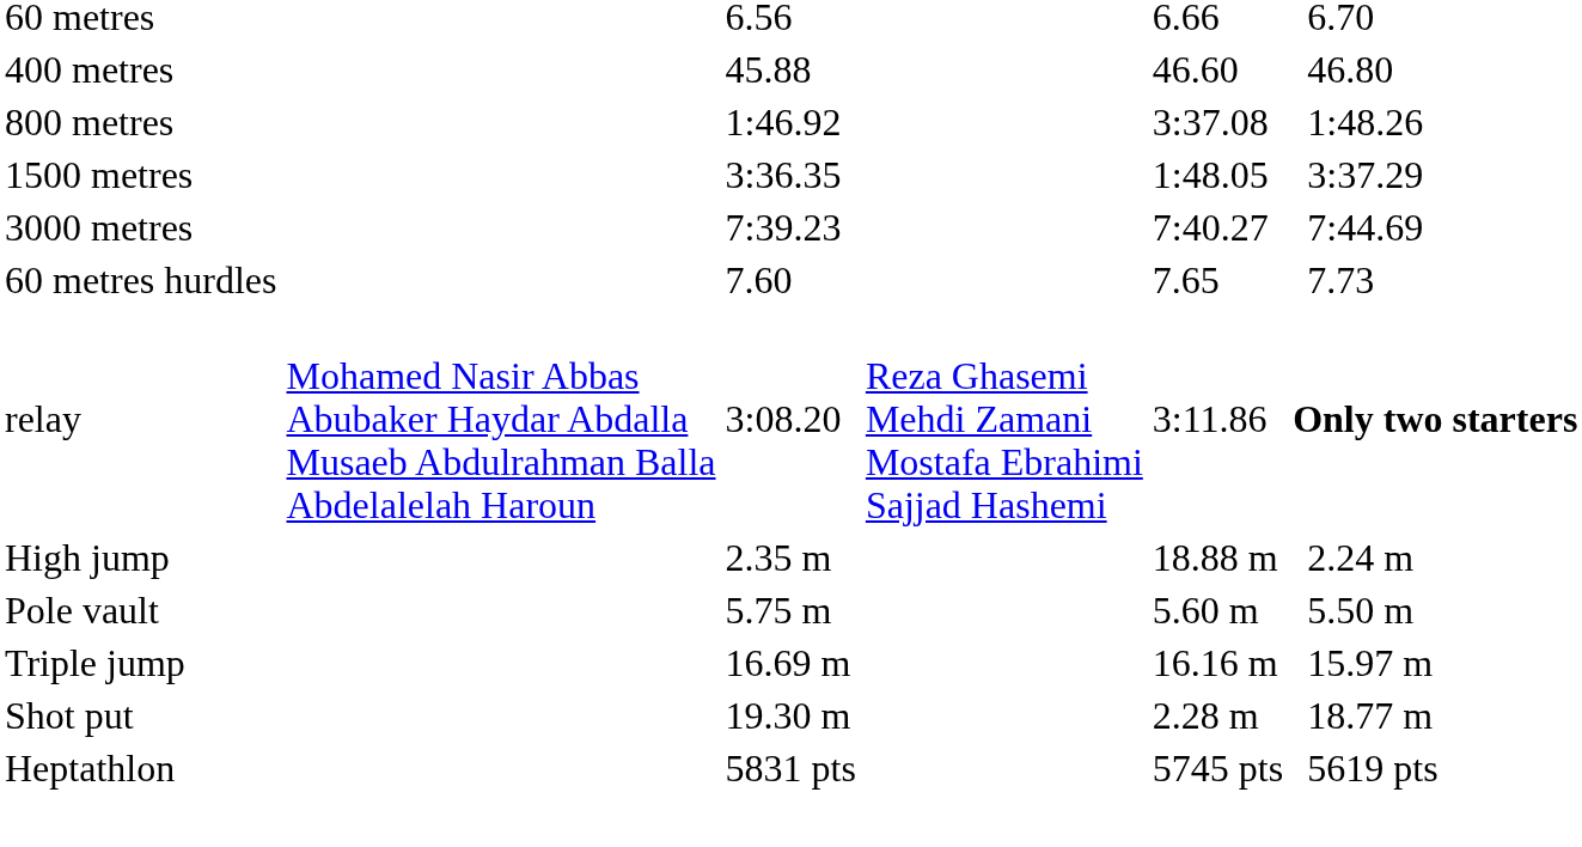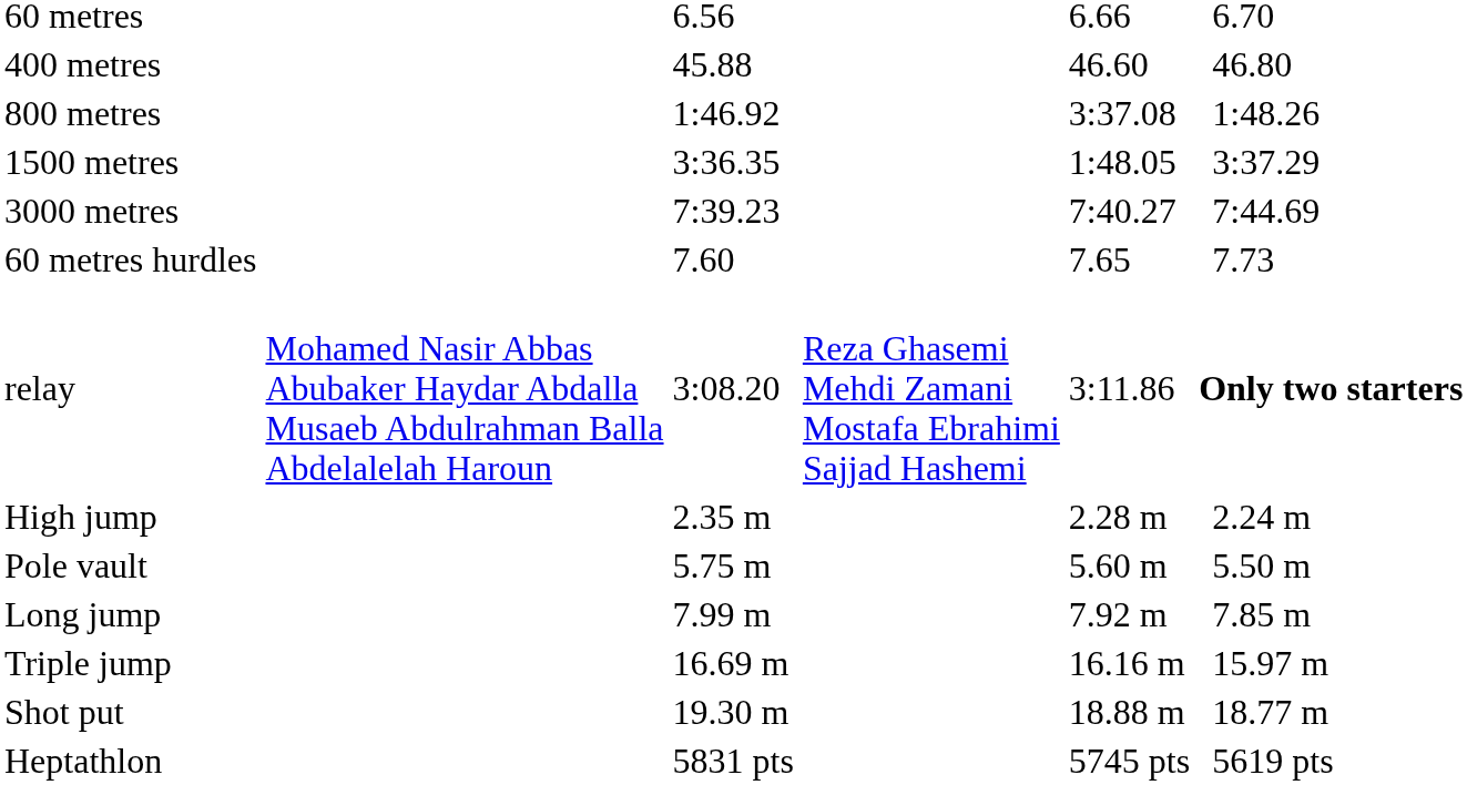High jump | column 5: 18.88 m -> 2.28 m
+ row: Long jump | 7.99 m | 7.92 m | 7.85 m
Shot put | column 5: 2.28 m -> 18.88 m
